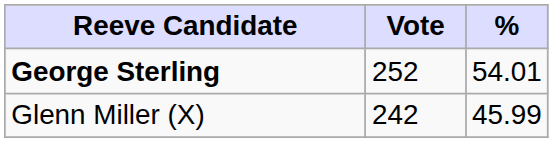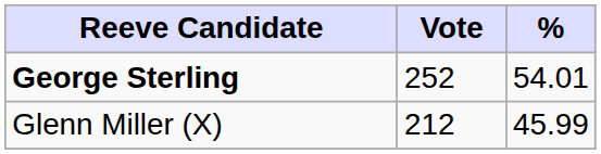Glenn Miller (X) | Vote: 242 -> 212
